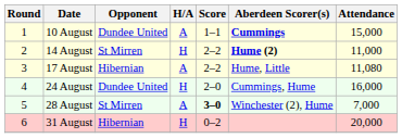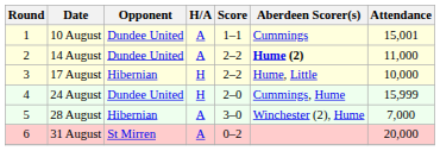10 August | Aberdeen Scorer(s): bold -> normal
10 August | Attendance: 15,000 -> 15,001
14 August | Opponent: St Mirren -> Dundee United
14 August | H/A: H -> A
17 August | H/A: A -> H
17 August | Attendance: 11,080 -> 10,000
24 August | Attendance: 16,000 -> 15,999
28 August | Opponent: St Mirren -> Hibernian
28 August | Score: bold -> normal
31 August | Opponent: Hibernian -> St Mirren
31 August | H/A: H -> A
